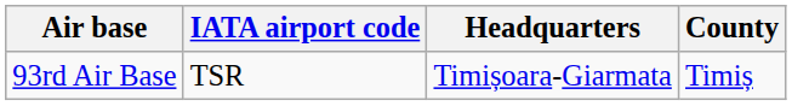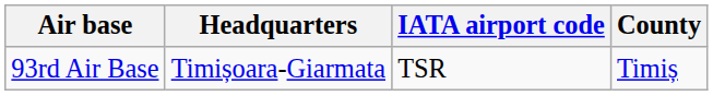columns swapped: IATA airport code <-> Headquarters
